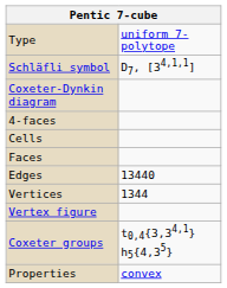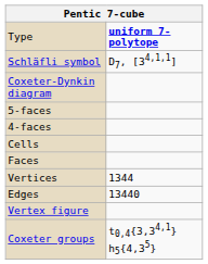Type | column 2: normal -> bold
+ row: 5-faces
rows swapped: Edges <-> Vertices
- row: Properties | convex
